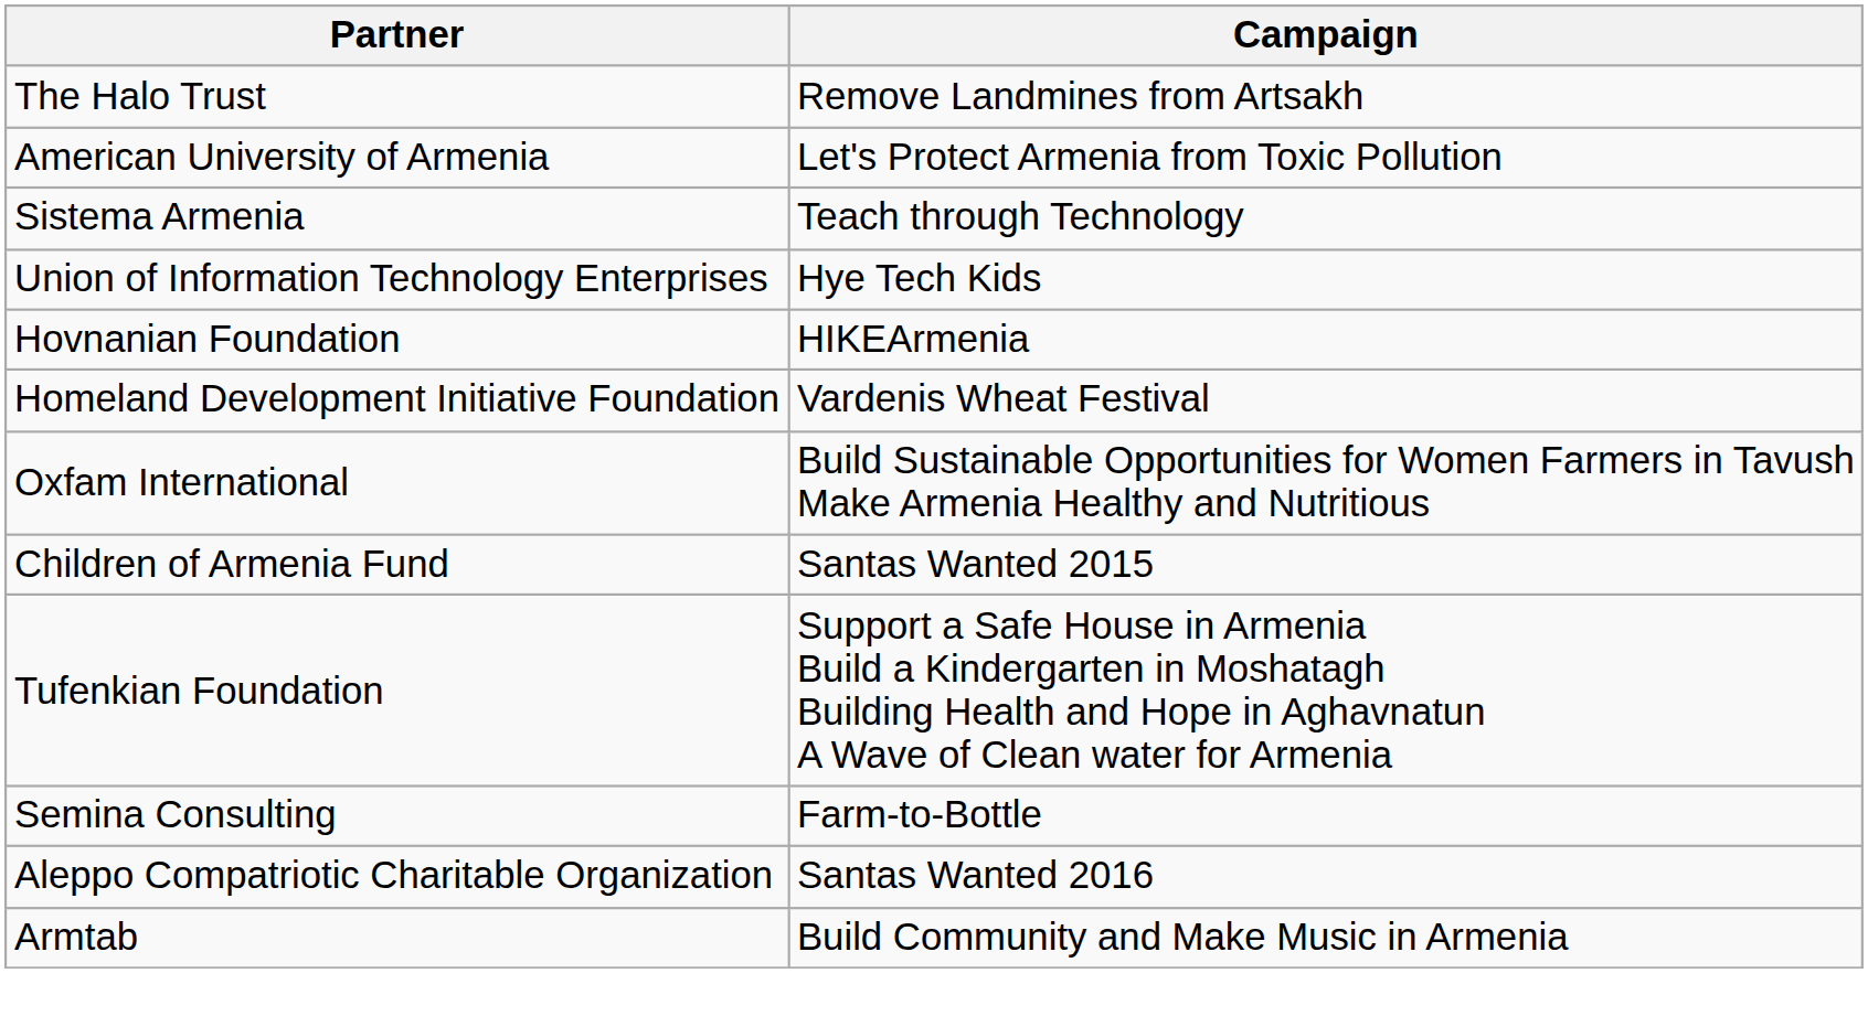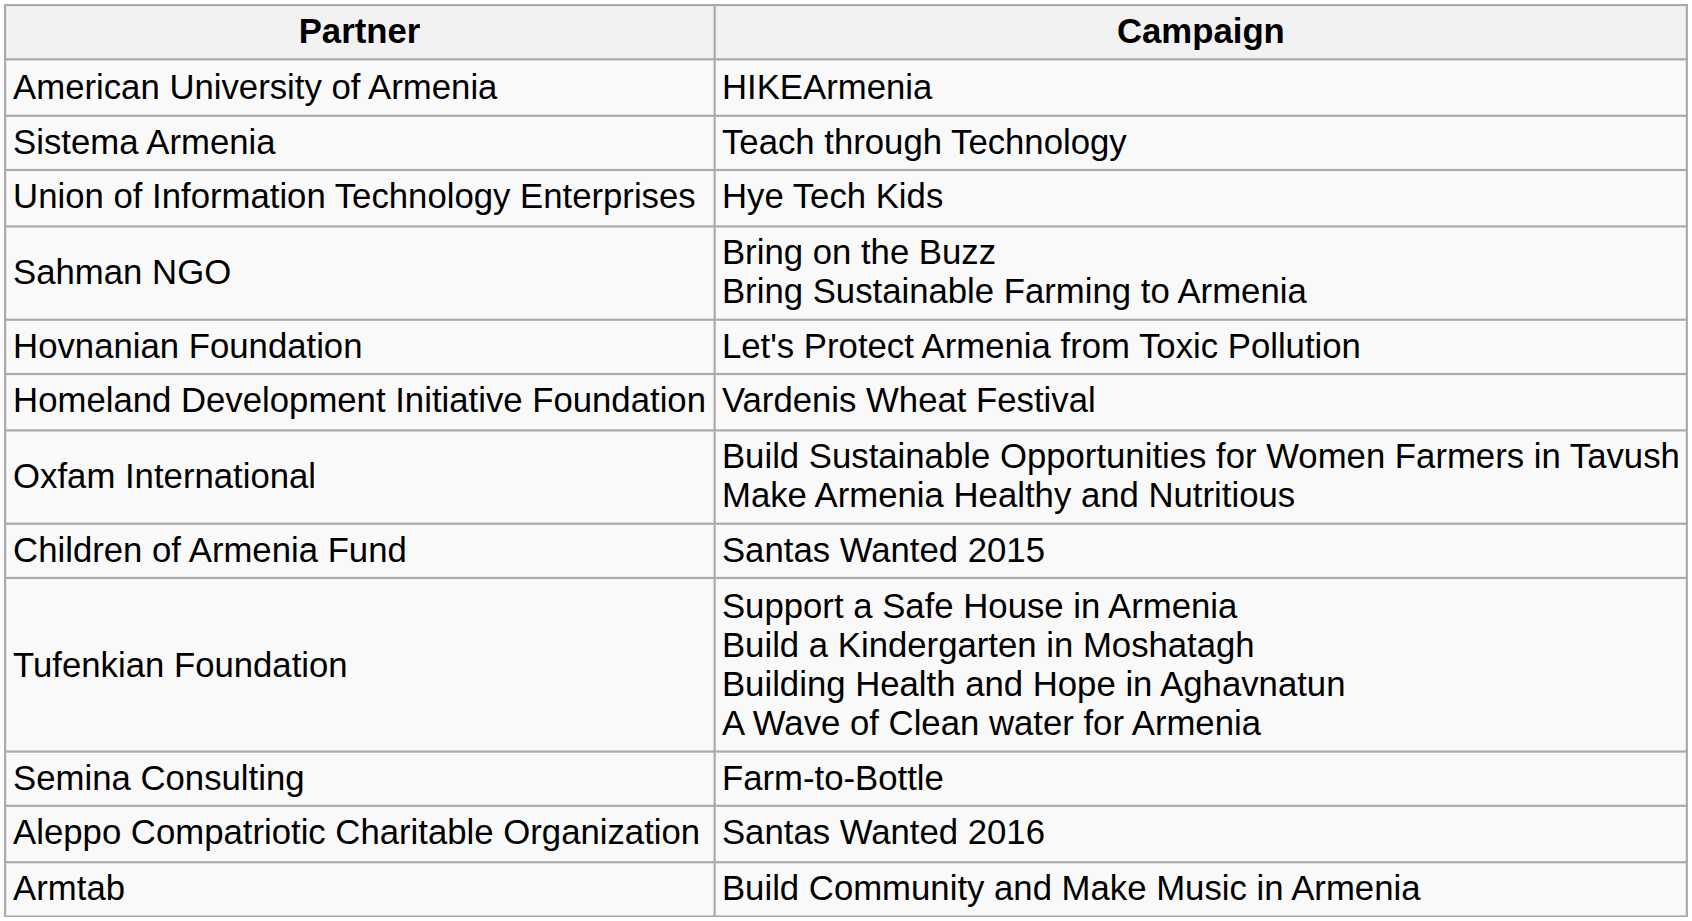- row: The Halo Trust | Remove Landmines from Artsakh
American University of Armenia | Campaign: Let's Protect Armenia from Toxic Pollution -> HIKEArmenia
+ row: Sahman NGO | Bring on the Buzz Bring Sustainable Farming to Armenia
Hovnanian Foundation | Campaign: HIKEArmenia -> Let's Protect Armenia from Toxic Pollution
